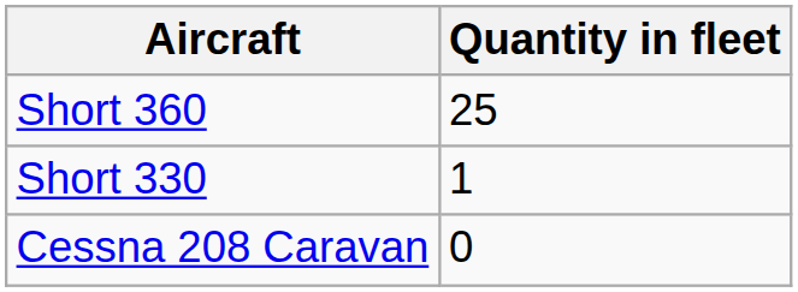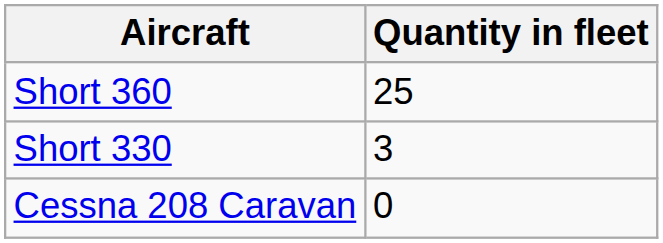Short 330 | Quantity in fleet: 1 -> 3
